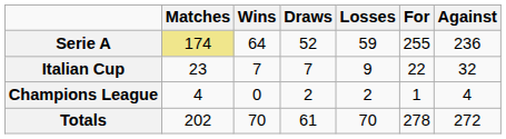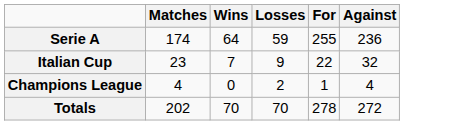- column: Draws | 52 | 7 | 2 | 61
Serie A | Matches: khaki background -> no background
